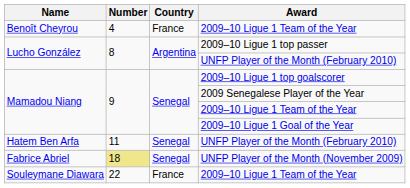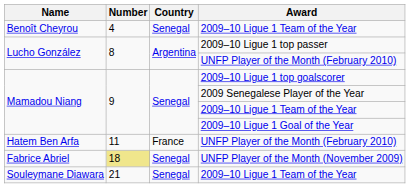Benoît Cheyrou / 2009–10 Ligue 1 Team of the Year | Country: France -> Senegal
Hatem Ben Arfa / UNFP Player of the Month (February 2010) | Country: Senegal -> France
Souleymane Diawara / 2009–10 Ligue 1 Team of the Year | Number: 22 -> 21
Souleymane Diawara / 2009–10 Ligue 1 Team of the Year | Country: France -> Senegal
